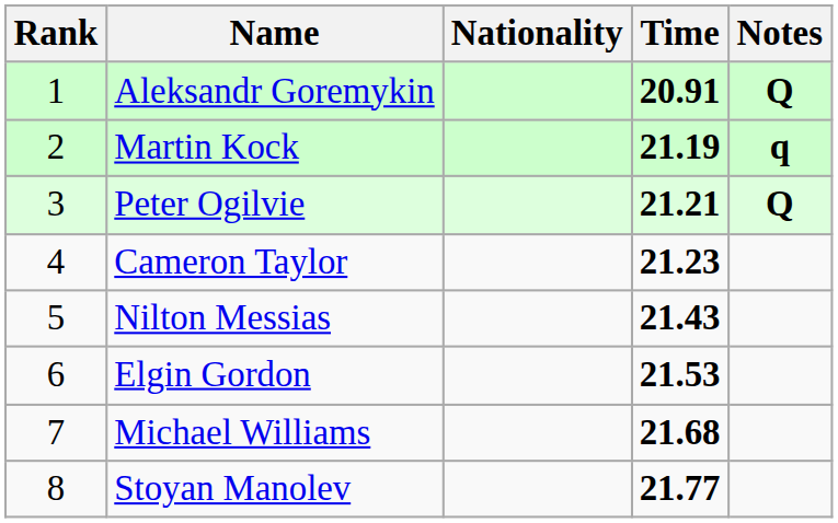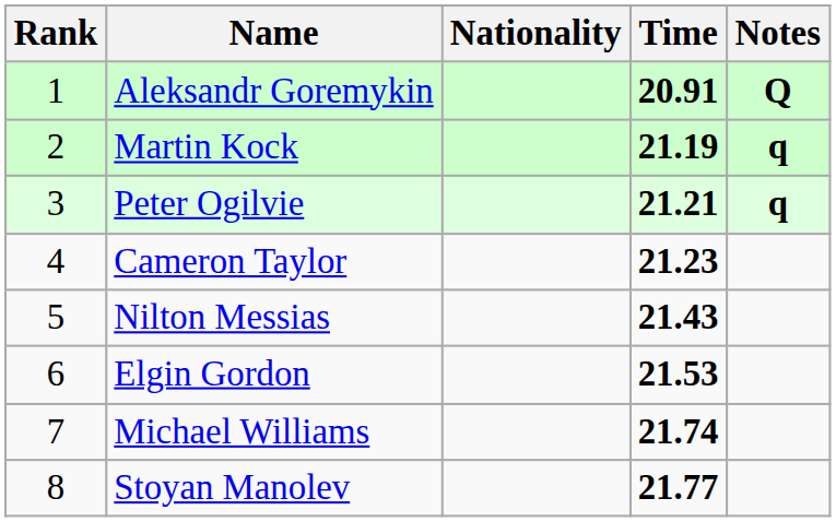Peter Ogilvie | Notes: Q -> q
Michael Williams | Time: 21.68 -> 21.74
